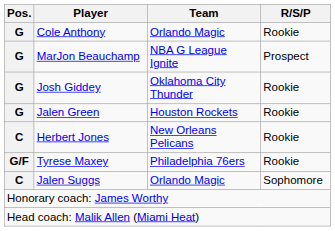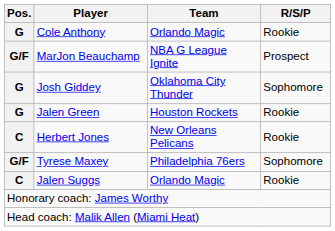MarJon Beauchamp | Pos.: G -> G/F
Josh Giddey | R/S/P: Rookie -> Sophomore
Tyrese Maxey | R/S/P: Rookie -> Sophomore
Jalen Suggs | R/S/P: Sophomore -> Rookie
